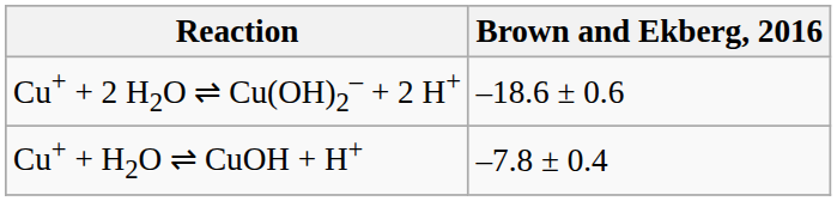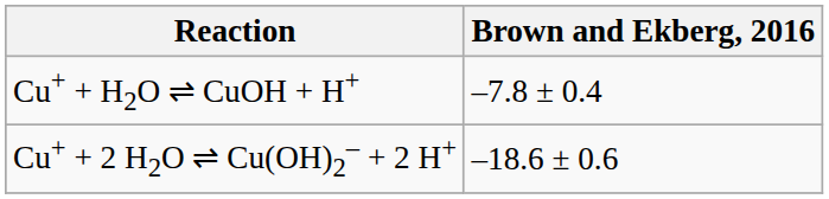rows swapped: Cu+ + H2O ⇌ CuOH + H+ <-> Cu+ + 2 H2O ⇌ Cu(OH)2– + 2 H+
